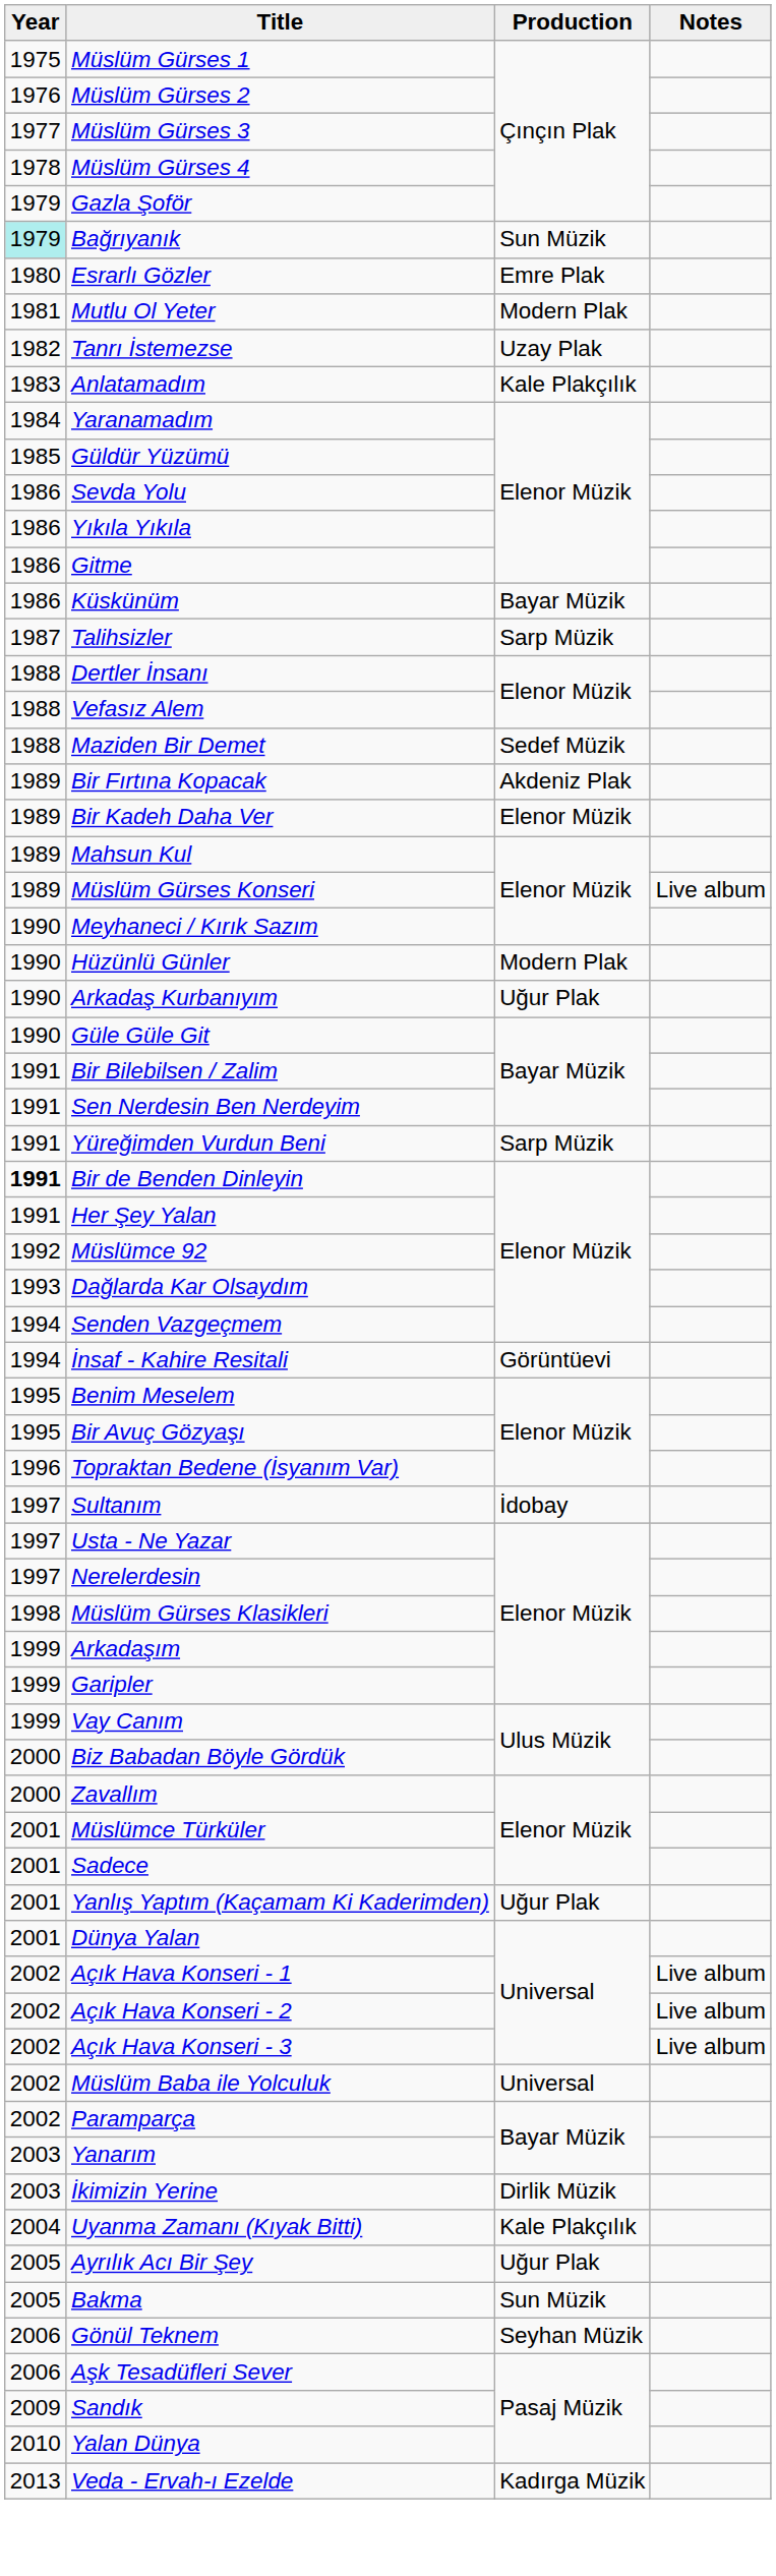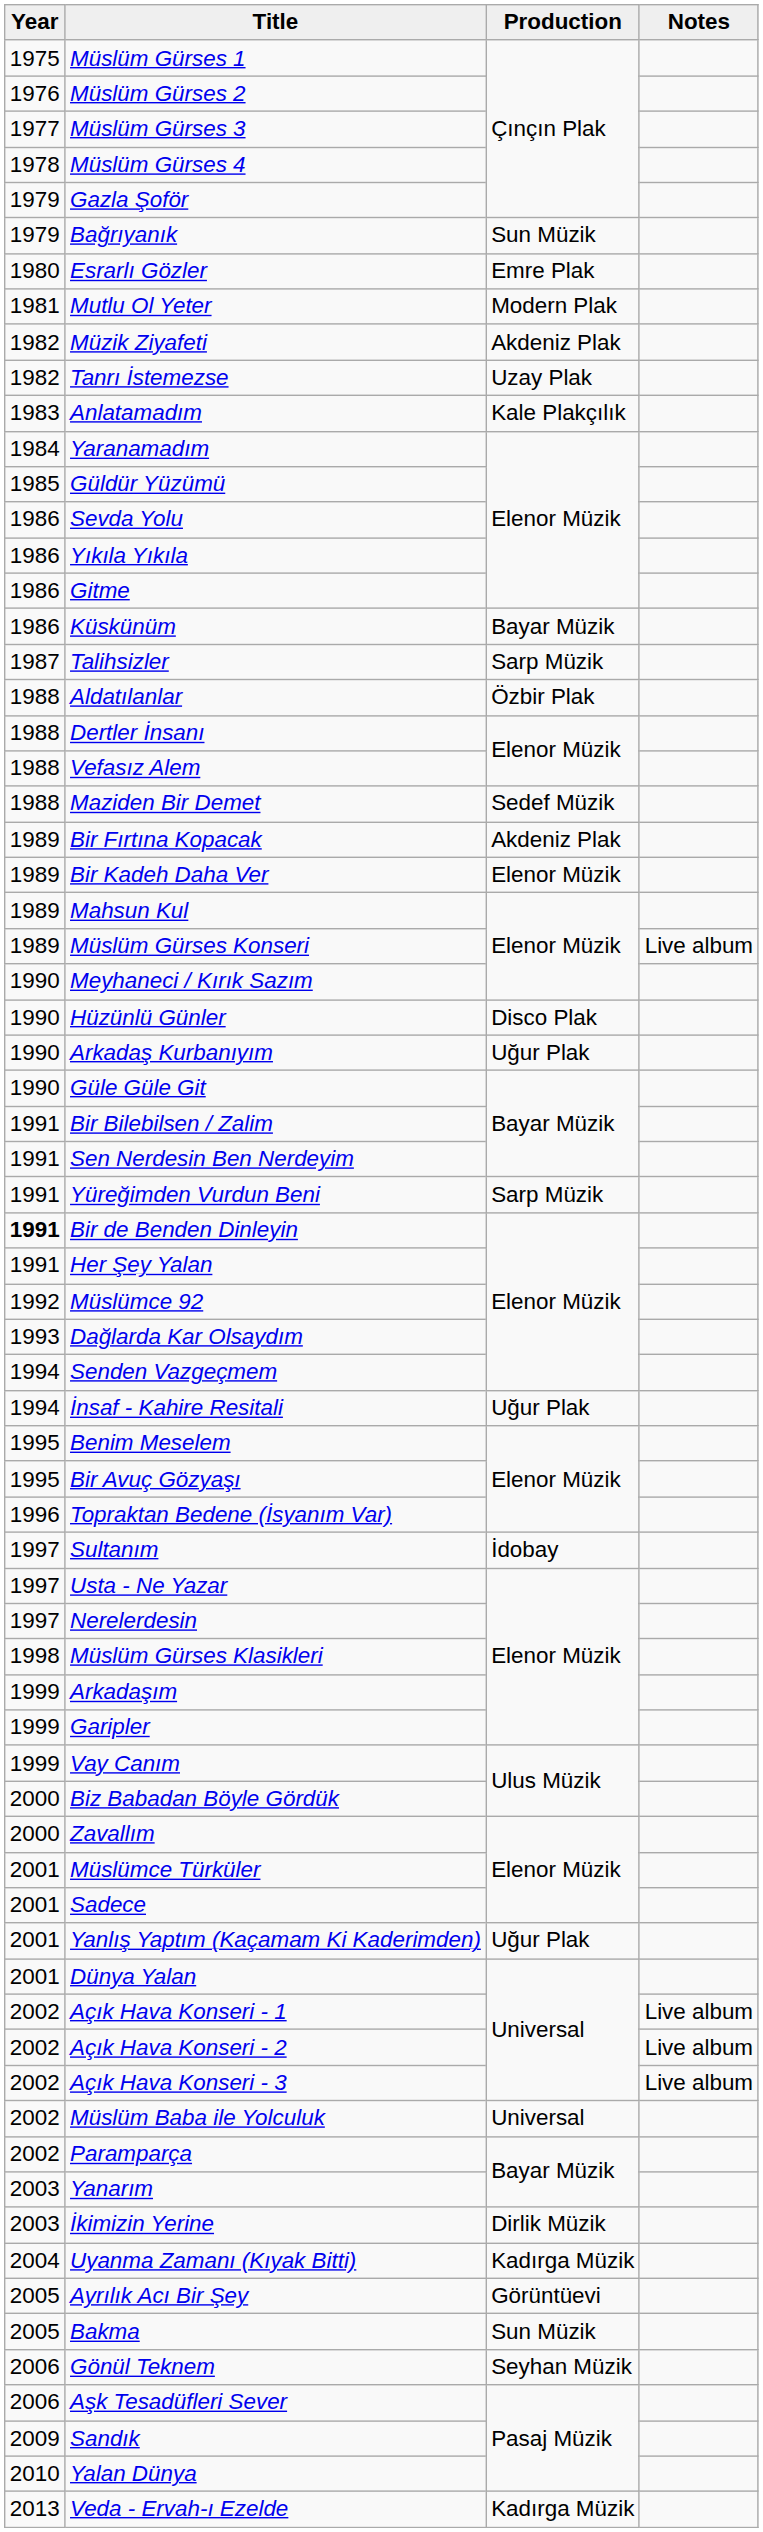Bağrıyanık | Year: paleturquoise background -> no background
+ row: 1982 | Müzik Ziyafeti | Akdeniz Plak
+ row: 1988 | Aldatılanlar | Özbir Plak
Hüzünlü Günler | Production: Modern Plak -> Disco Plak
İnsaf - Kahire Resitali | Production: Görüntüevi -> Uğur Plak
Uyanma Zamanı (Kıyak Bitti) | Production: Kale Plakçılık -> Kadırga Müzik
Ayrılık Acı Bir Şey | Production: Uğur Plak -> Görüntüevi
